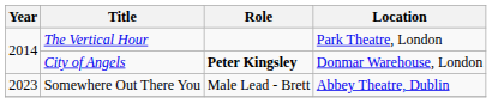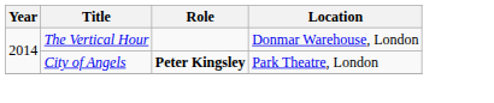The Vertical Hour | Location: Park Theatre, London -> Donmar Warehouse, London
City of Angels | Location: Donmar Warehouse, London -> Park Theatre, London
- row: 2023 | Somewhere Out There You | Male Lead - Brett | Abbey Theatre, Dublin
